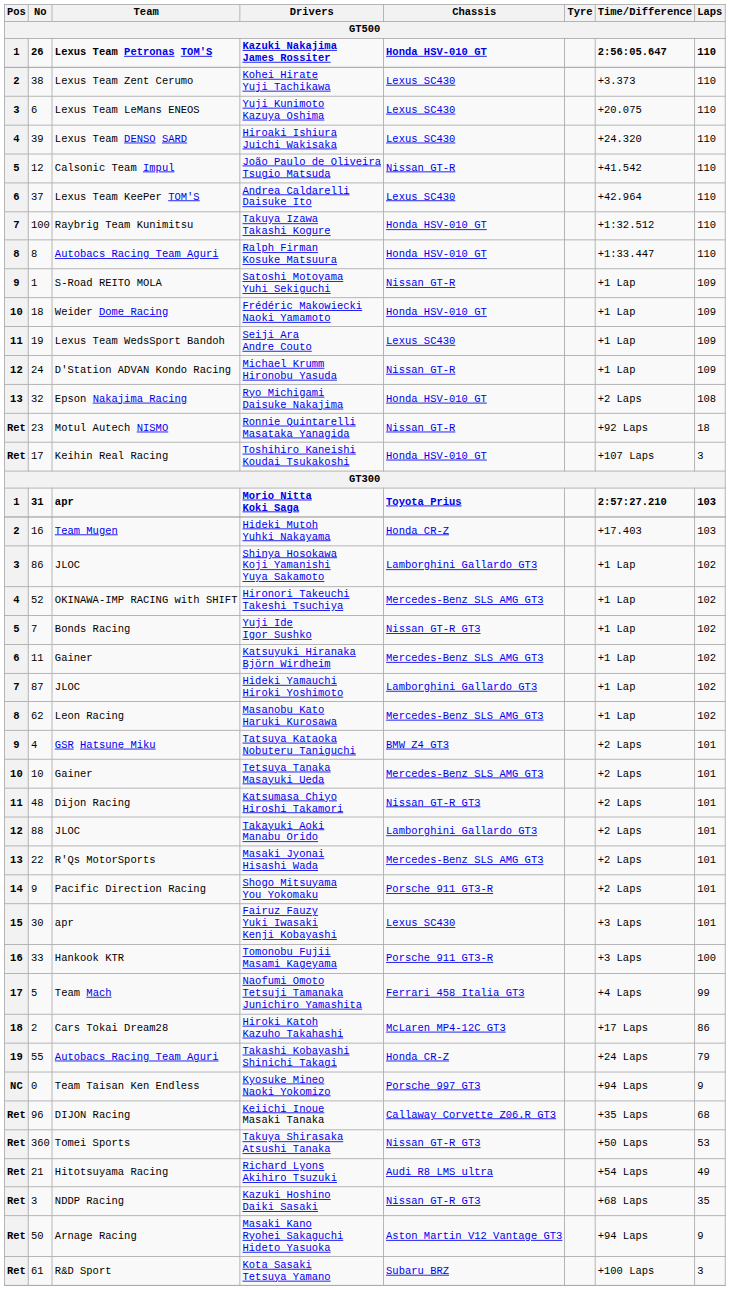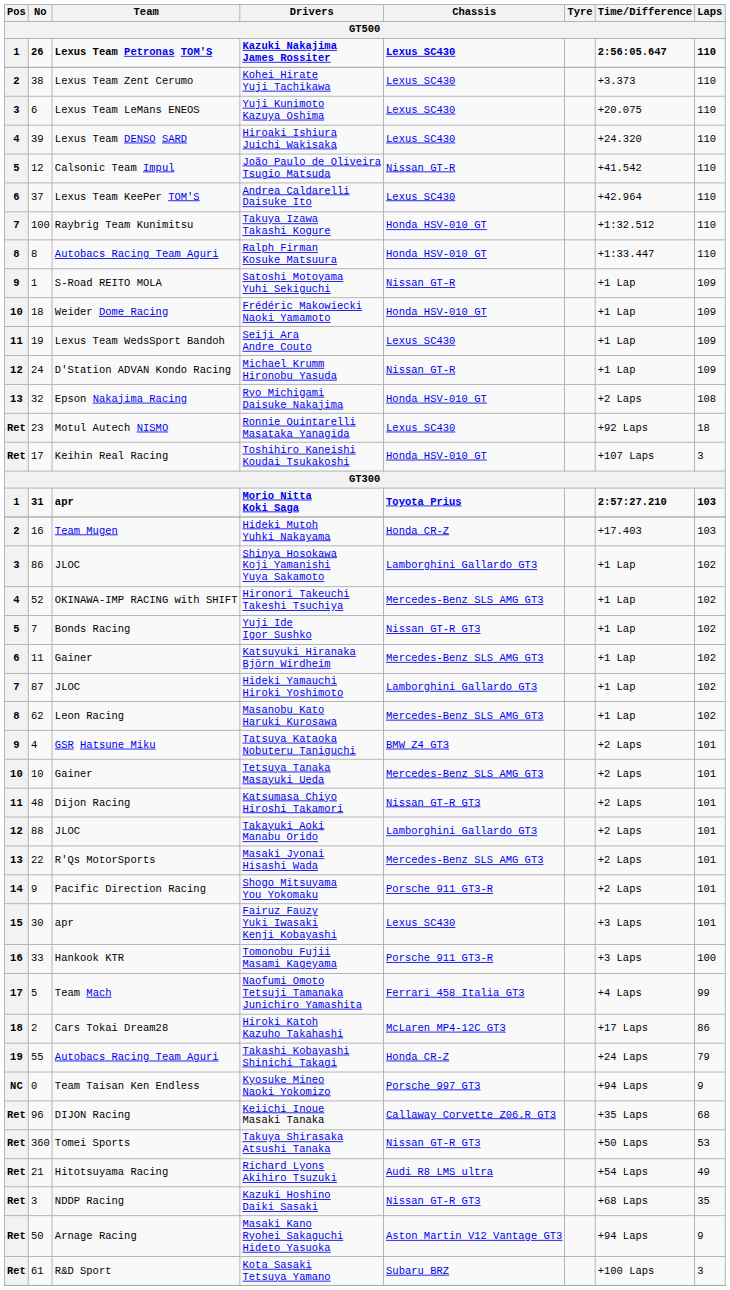Kazuki Nakajima James Rossiter | Chassis: Honda HSV-010 GT -> Lexus SC430
Ronnie Quintarelli Masataka Yanagida | Chassis: Nissan GT-R -> Lexus SC430
